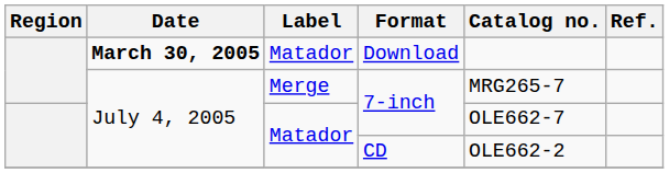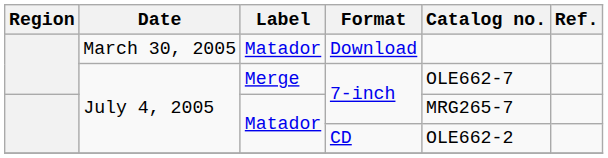Download | Date: bold -> normal
Merge / 7-inch | Catalog no.: MRG265-7 -> OLE662-7
Matador / 7-inch | Catalog no.: OLE662-7 -> MRG265-7
